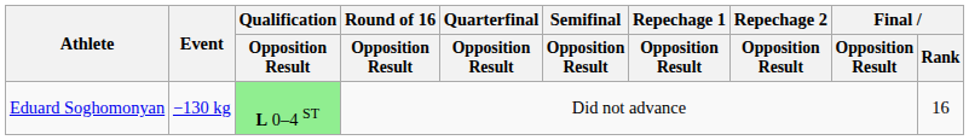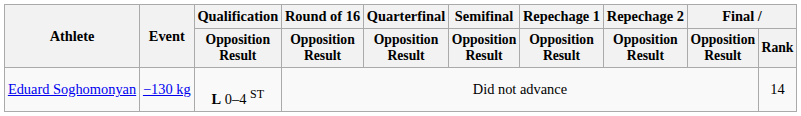Eduard Soghomonyan | Qualification / Opposition Result: lightgreen background -> no background
Eduard Soghomonyan | Final / Rank: 16 -> 14
